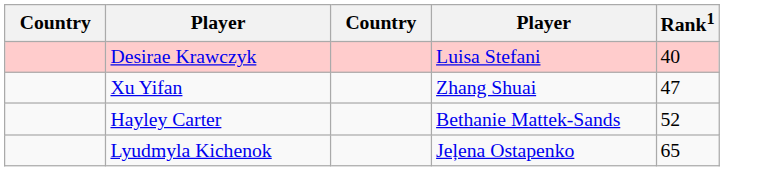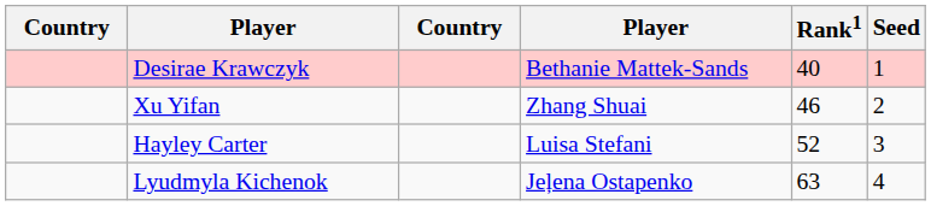+ column: Seed | 1 | 2 | 3 | 4
Desirae Krawczyk | column 4: Luisa Stefani -> Bethanie Mattek-Sands
Xu Yifan | Rank1: 47 -> 46
Hayley Carter | column 4: Bethanie Mattek-Sands -> Luisa Stefani
Lyudmyla Kichenok | Rank1: 65 -> 63
